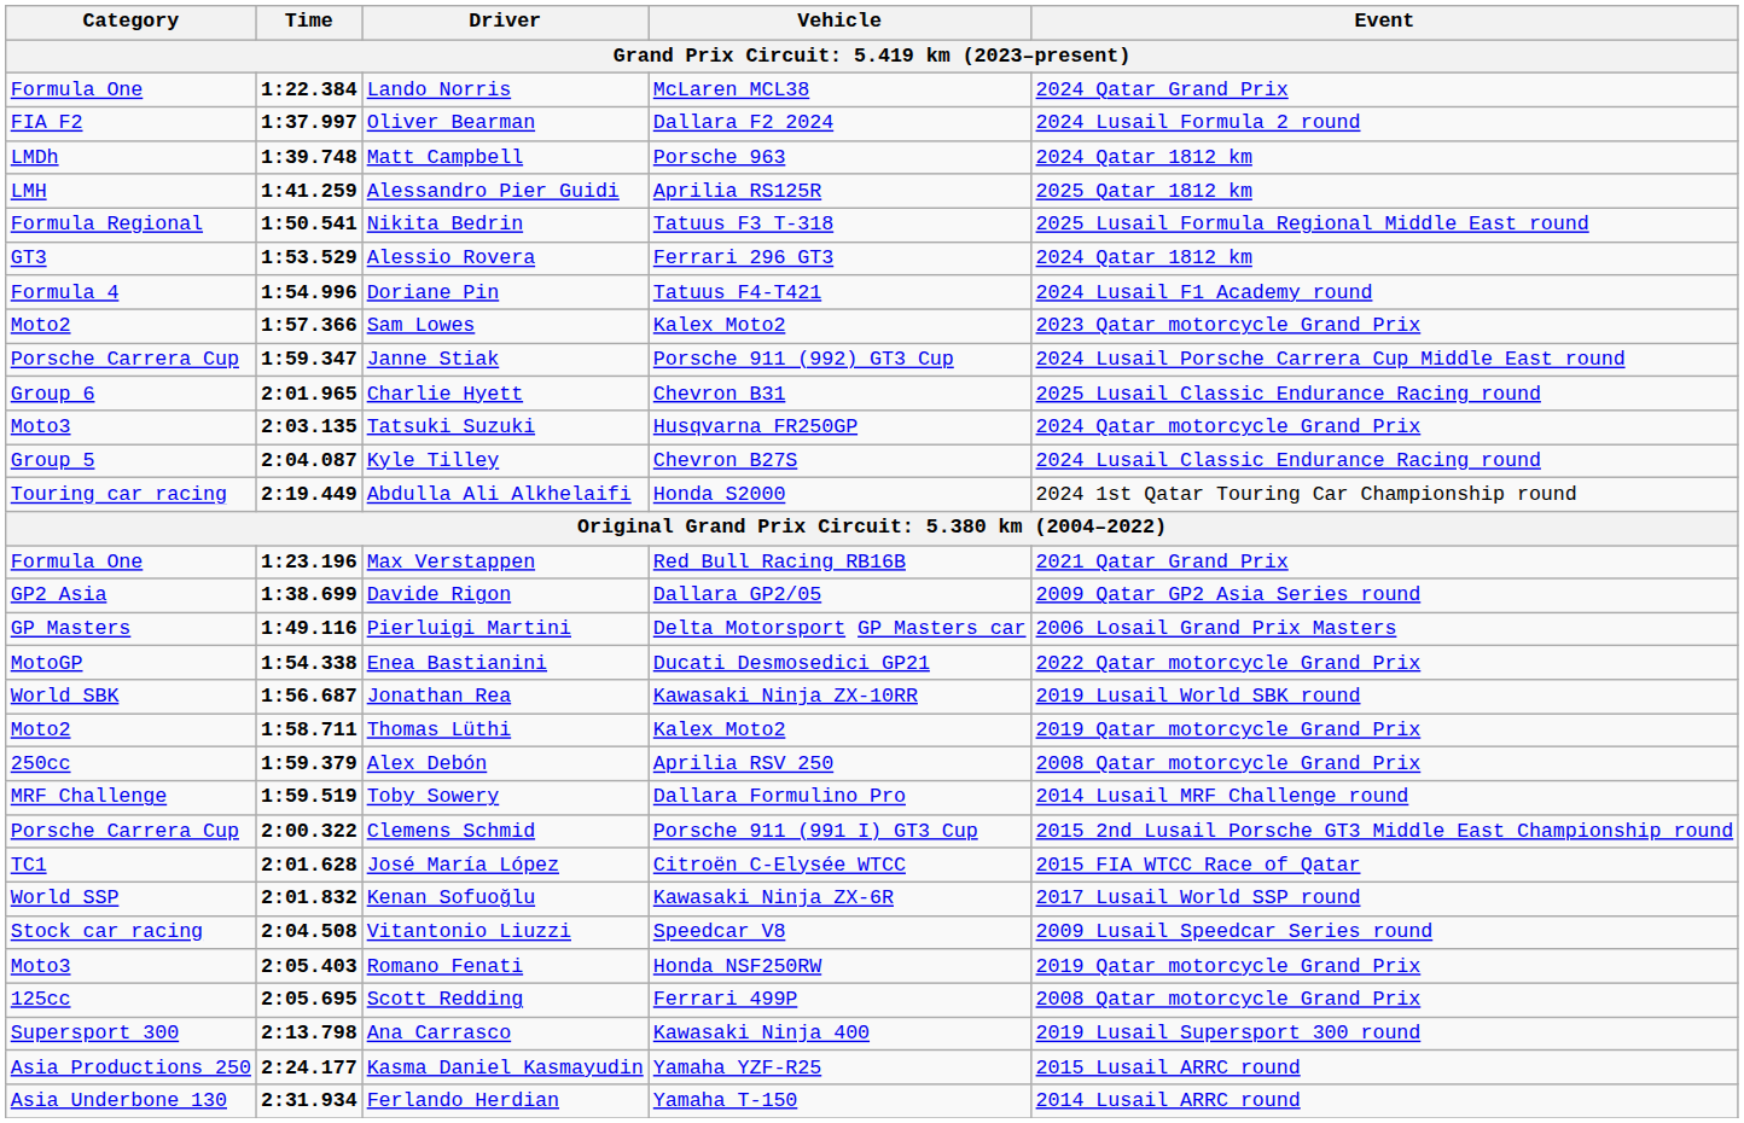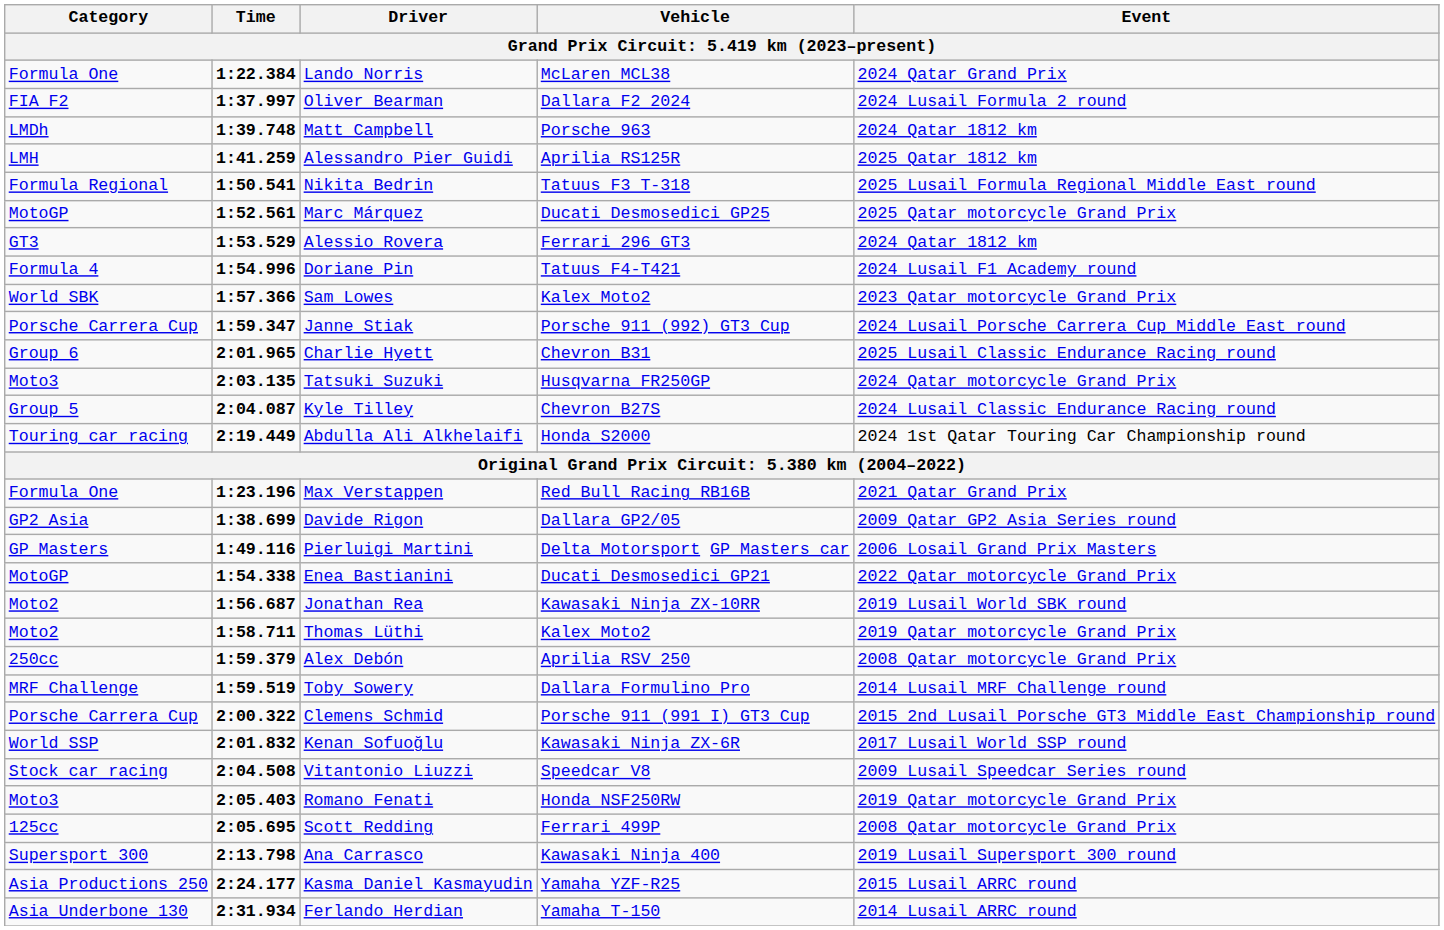+ row: MotoGP | 1:52.561 | Marc Márquez | Ducati Desmosedici GP25 | 2025 Qatar motorcycle Grand Prix
Sam Lowes | Category: Moto2 -> World SBK
Jonathan Rea | Category: World SBK -> Moto2
- row: TC1 | 2:01.628 | José María López | Citroën C-Elysée WTCC | 2015 FIA WTCC Race of Qatar
